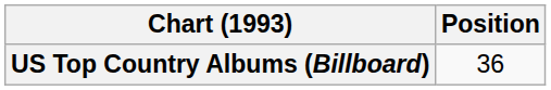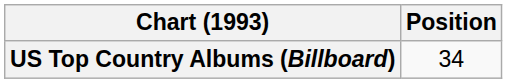US Top Country Albums (Billboard) | Position: 36 -> 34
